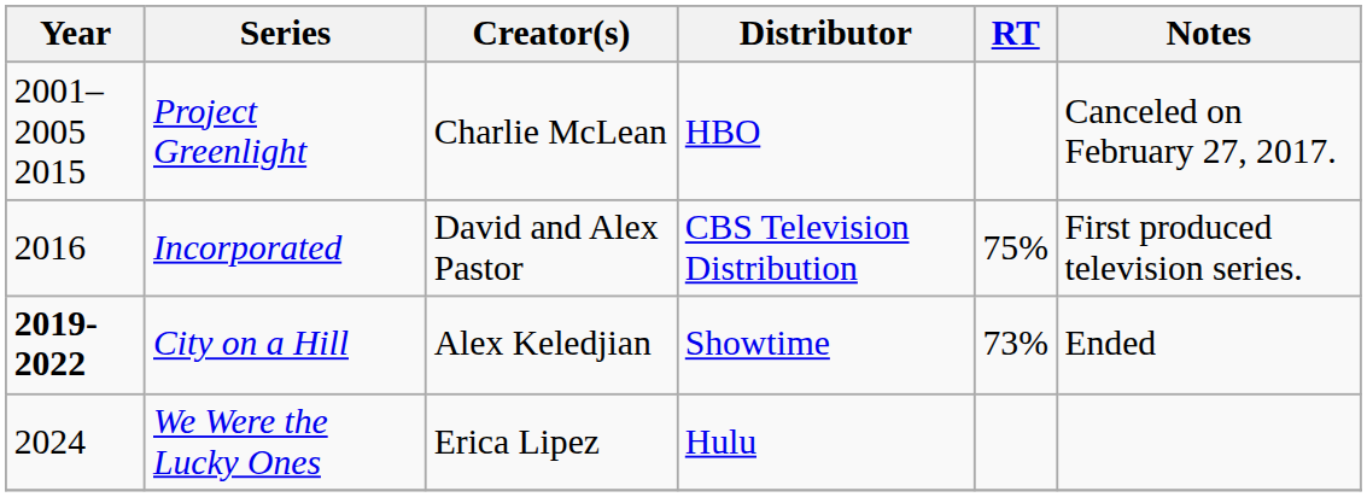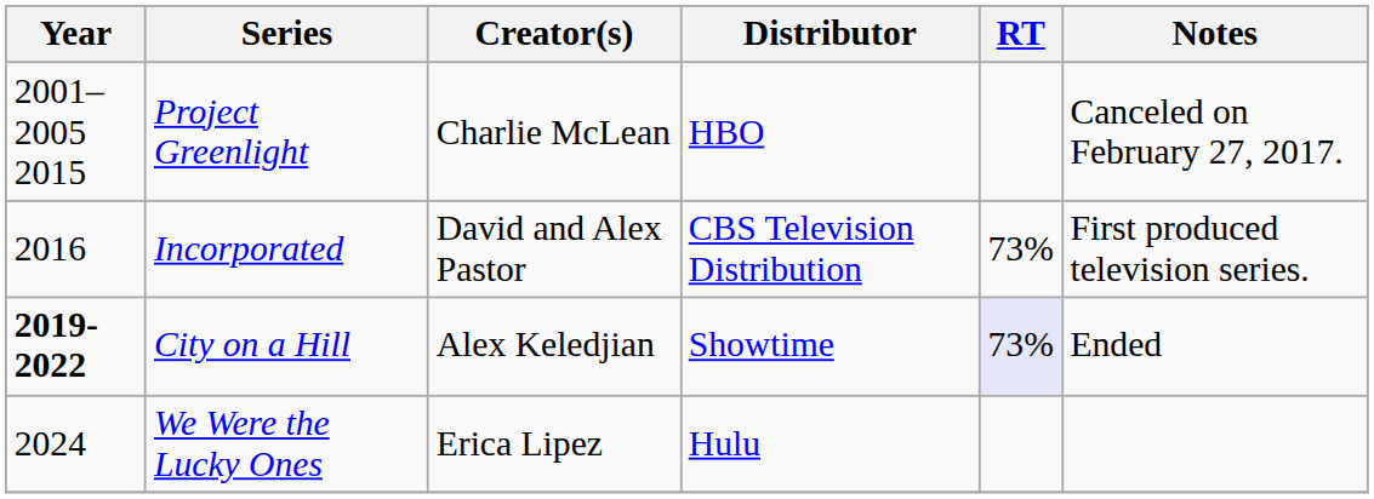Incorporated | RT: 75% -> 73%
City on a Hill | RT: no background -> lavender background
